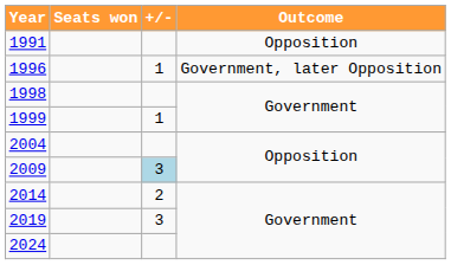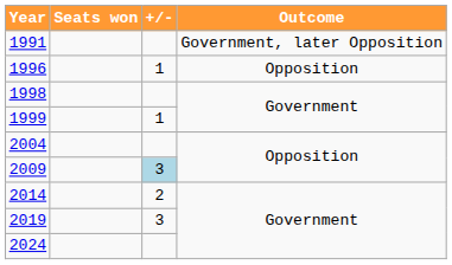1991 | Outcome: Opposition -> Government, later Opposition
1996 | Outcome: Government, later Opposition -> Opposition
